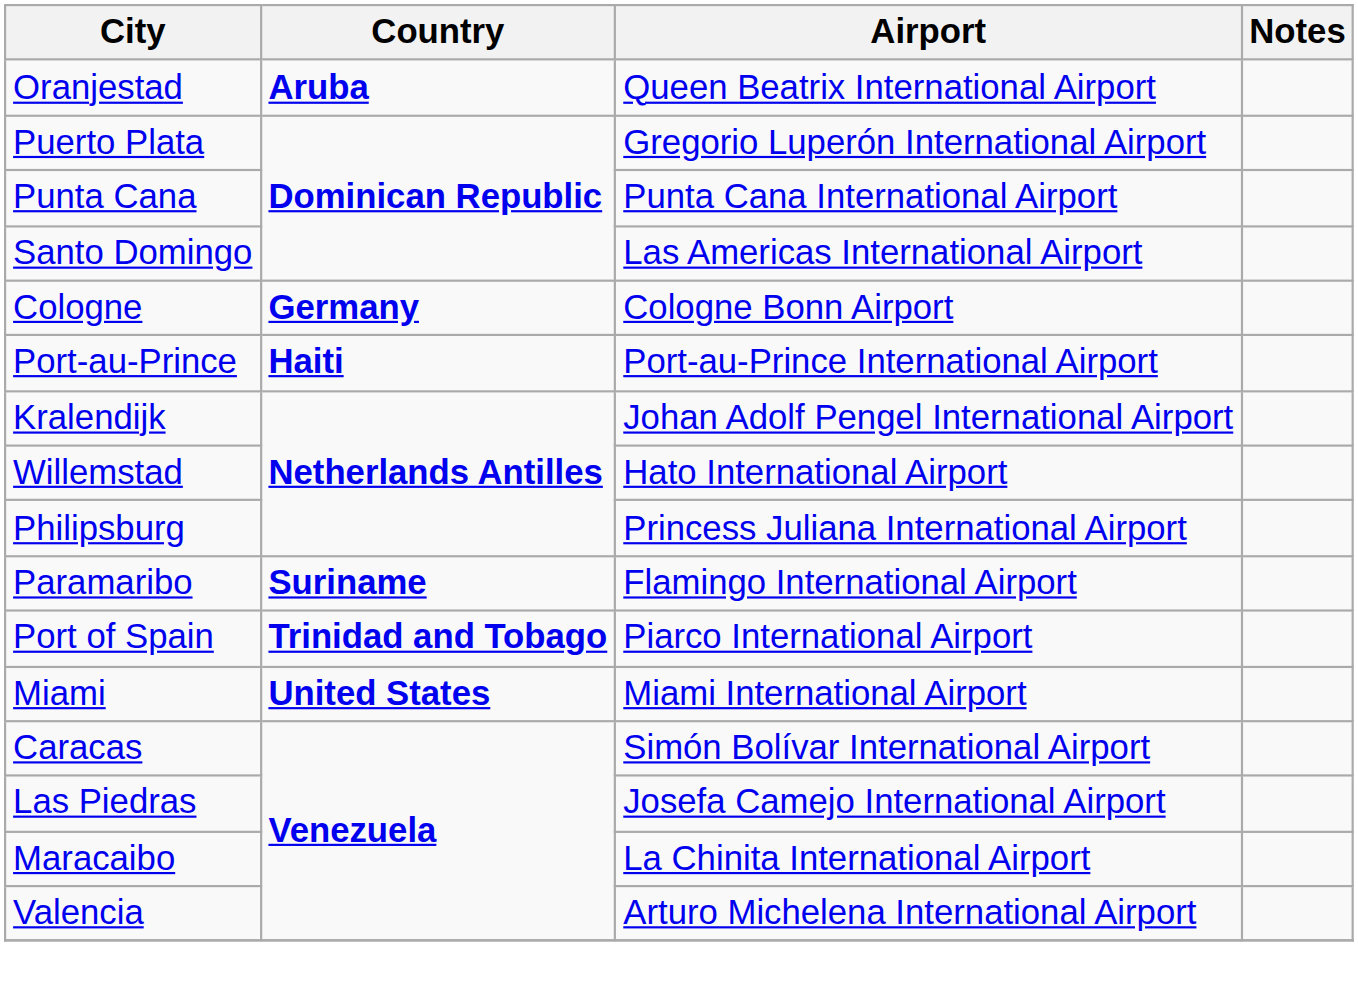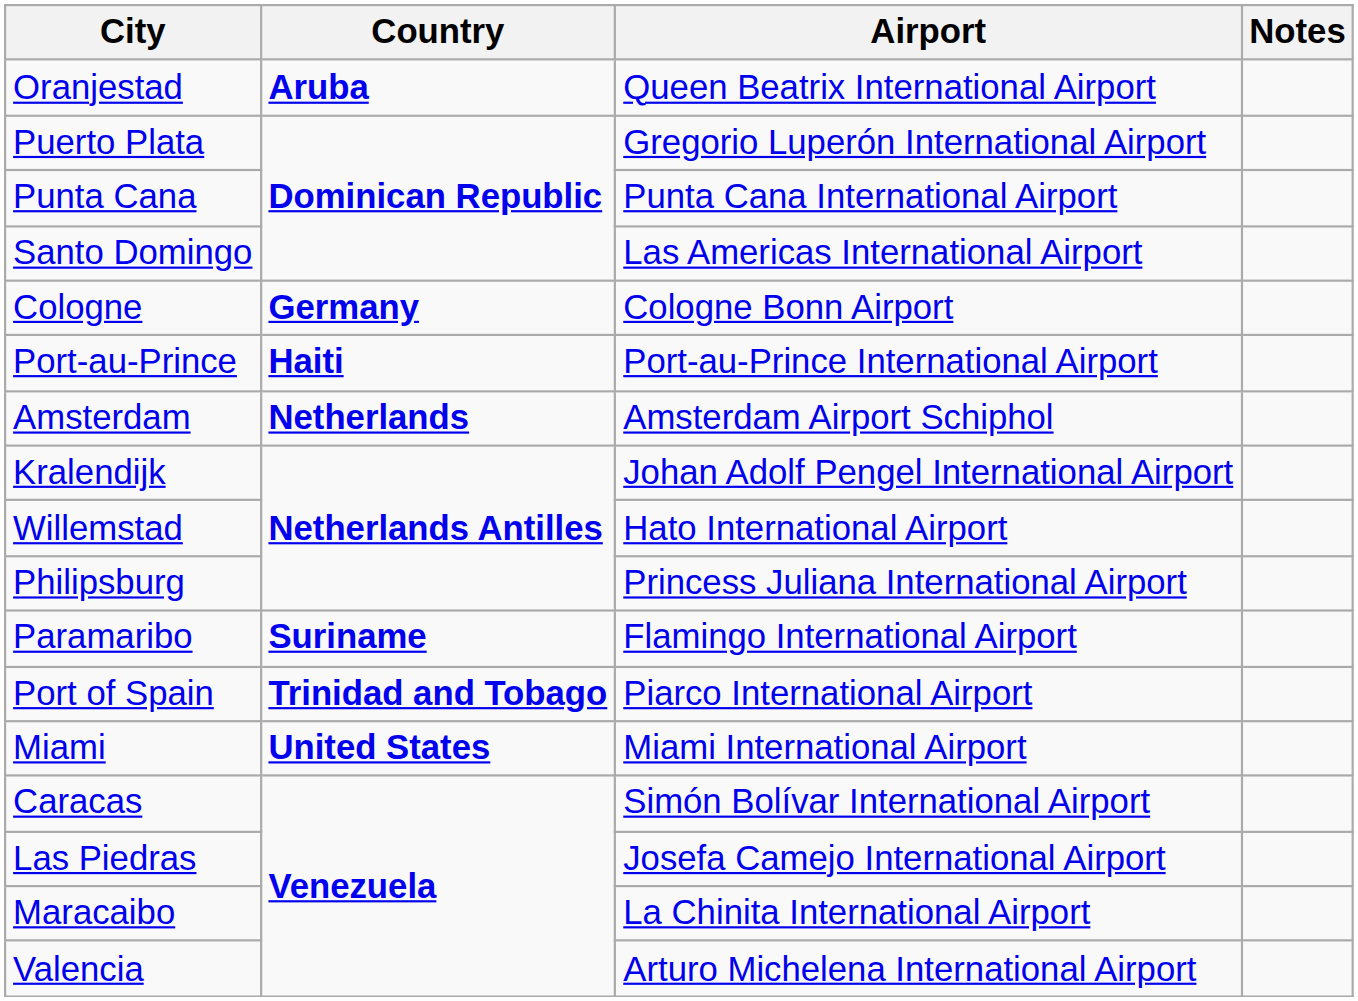+ row: Amsterdam | Netherlands | Amsterdam Airport Schiphol
